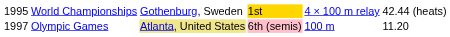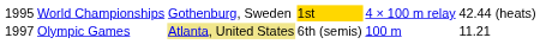Olympic Games | column 4: pink background -> no background
Olympic Games | column 6: 11.20 -> 11.21
